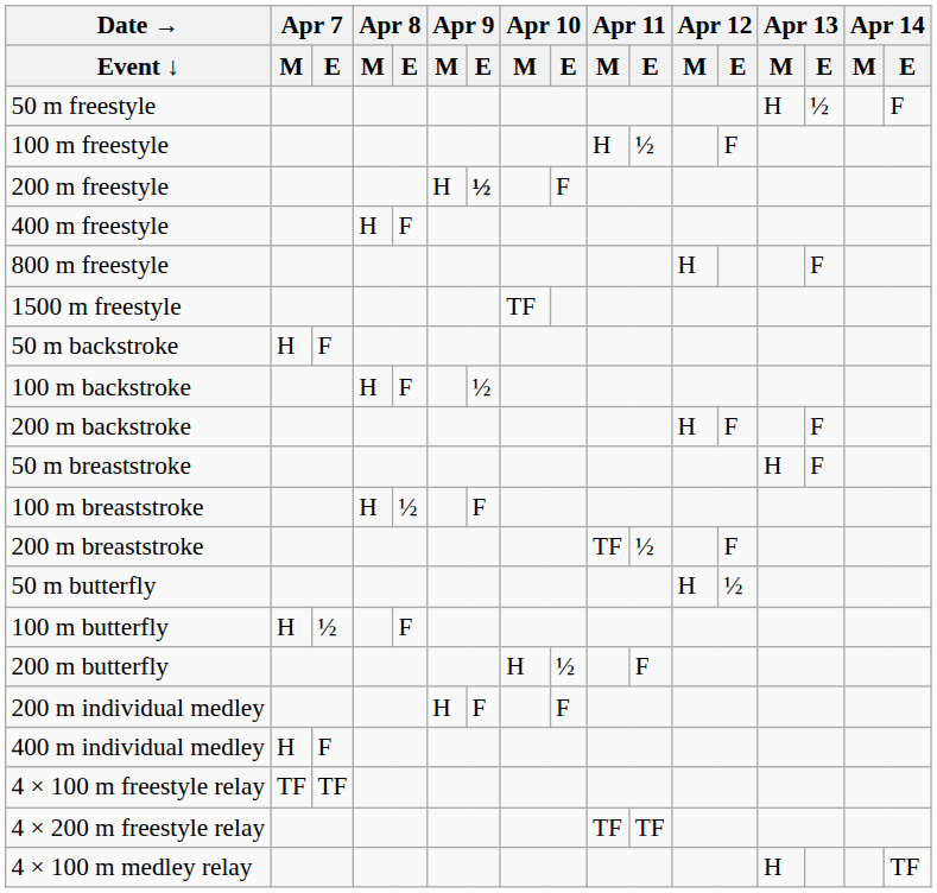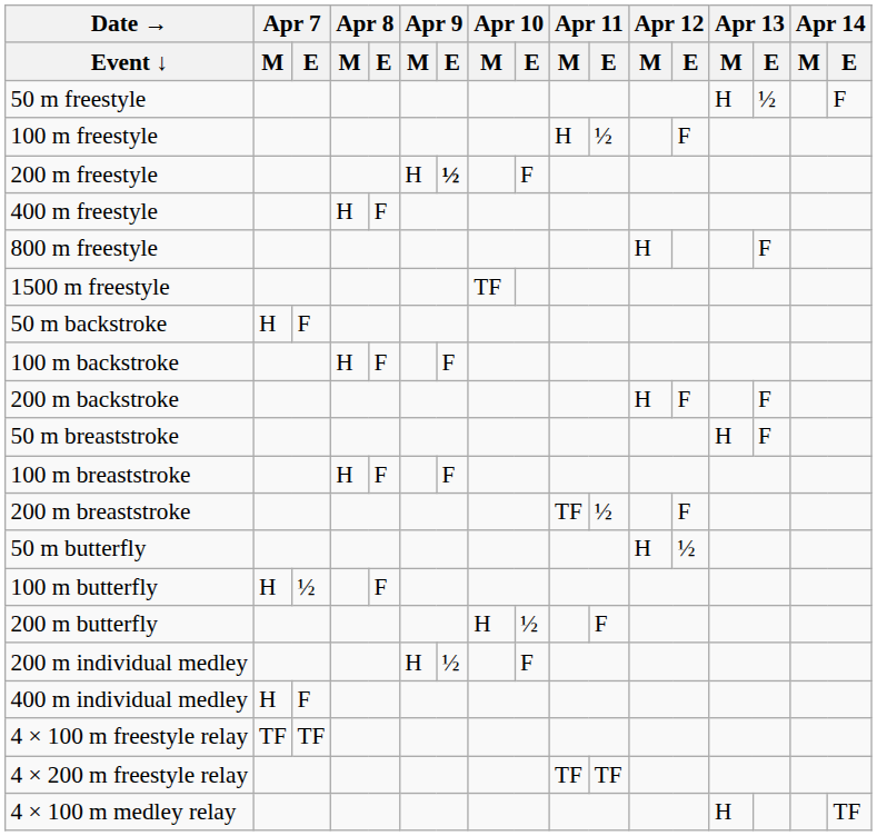100 m backstroke | Apr 9 / E: ½ -> F
100 m breaststroke | Apr 8 / E: ½ -> F
200 m individual medley | Apr 9 / E: F -> ½
